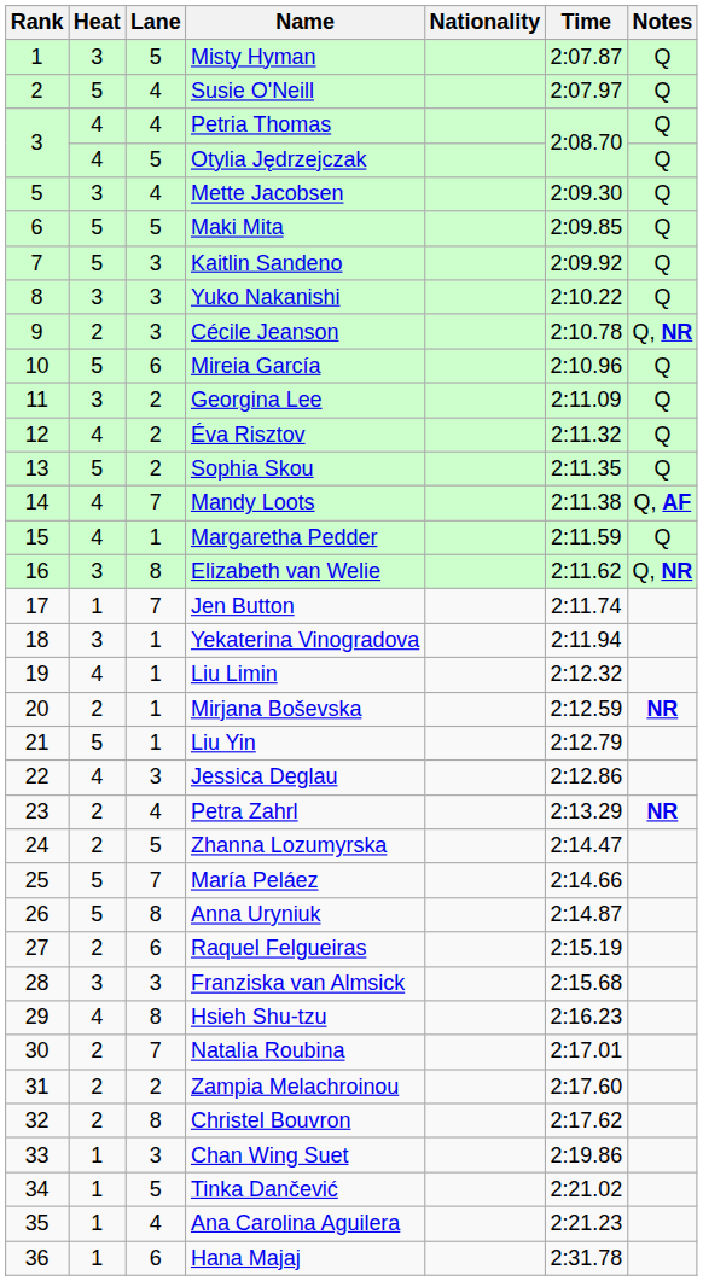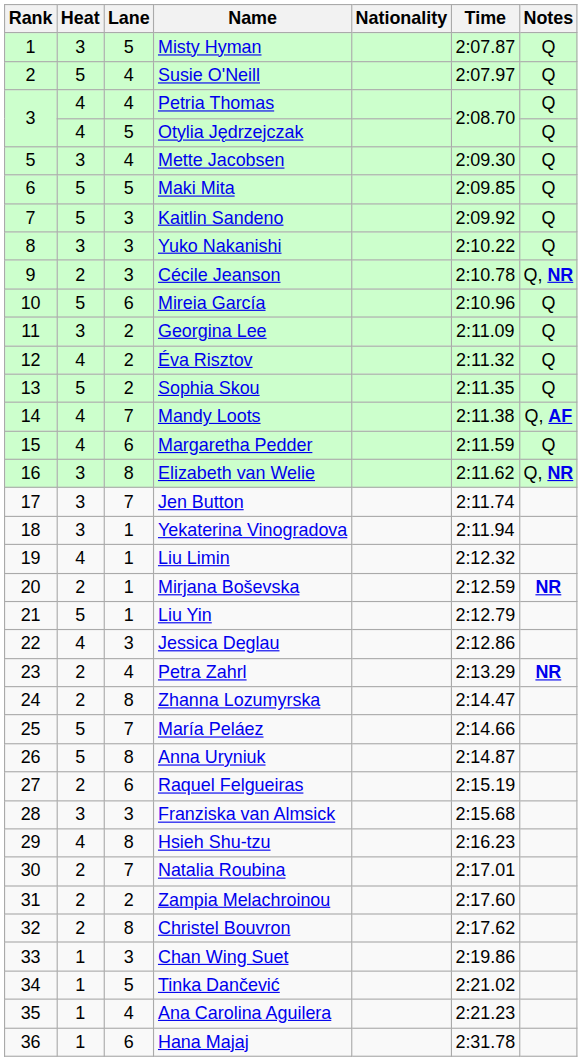Margaretha Pedder | Lane: 1 -> 6
Jen Button | Heat: 1 -> 3
Zhanna Lozumyrska | Lane: 5 -> 8
